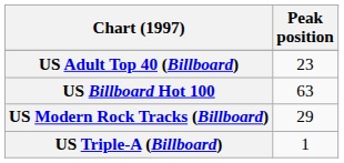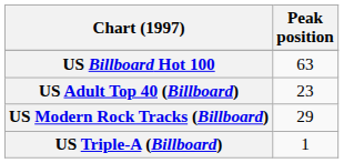rows swapped: US Billboard Hot 100 <-> US Adult Top 40 (Billboard)
